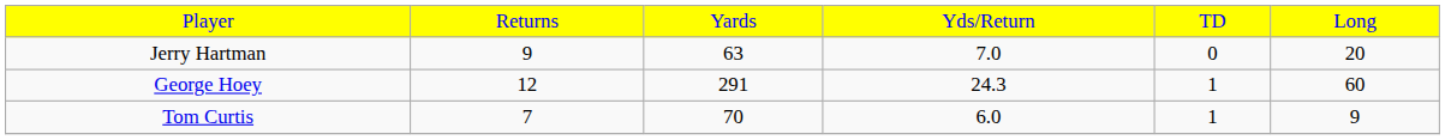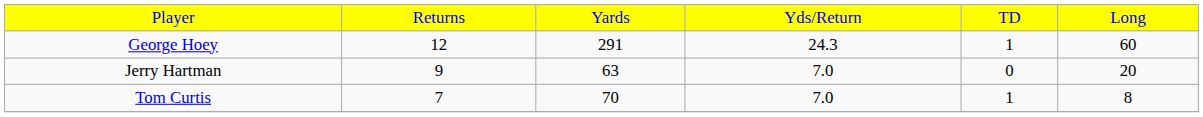rows swapped: George Hoey <-> Jerry Hartman
Tom Curtis | column 4: 6.0 -> 7.0
Tom Curtis | column 6: 9 -> 8
